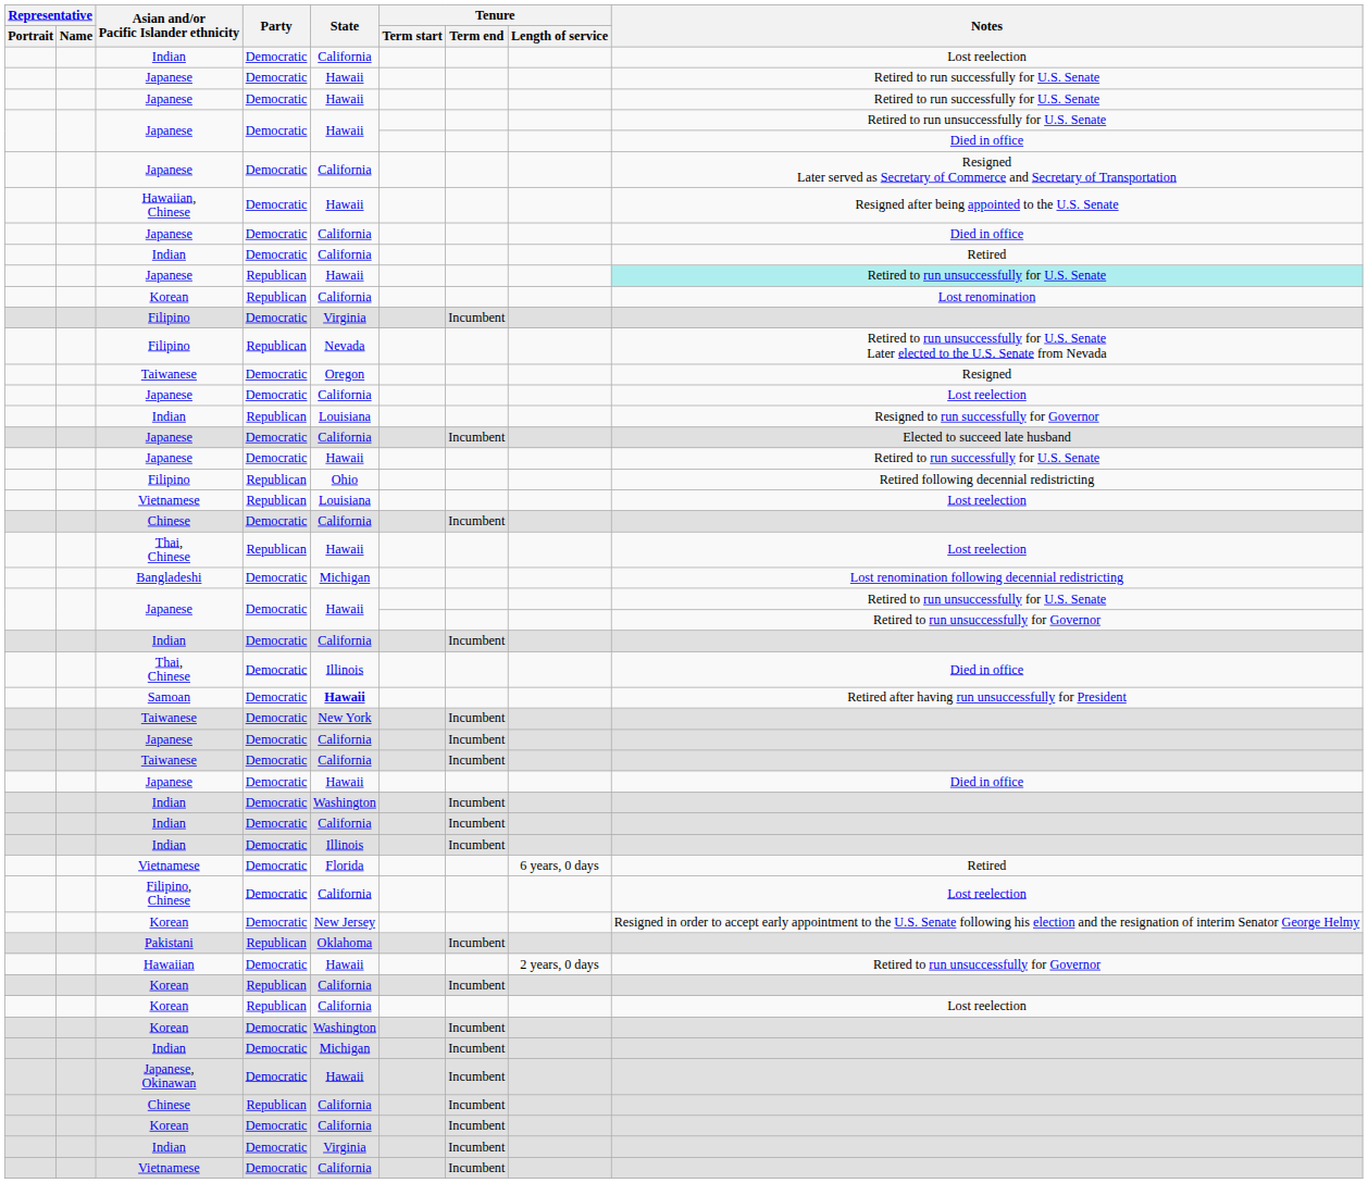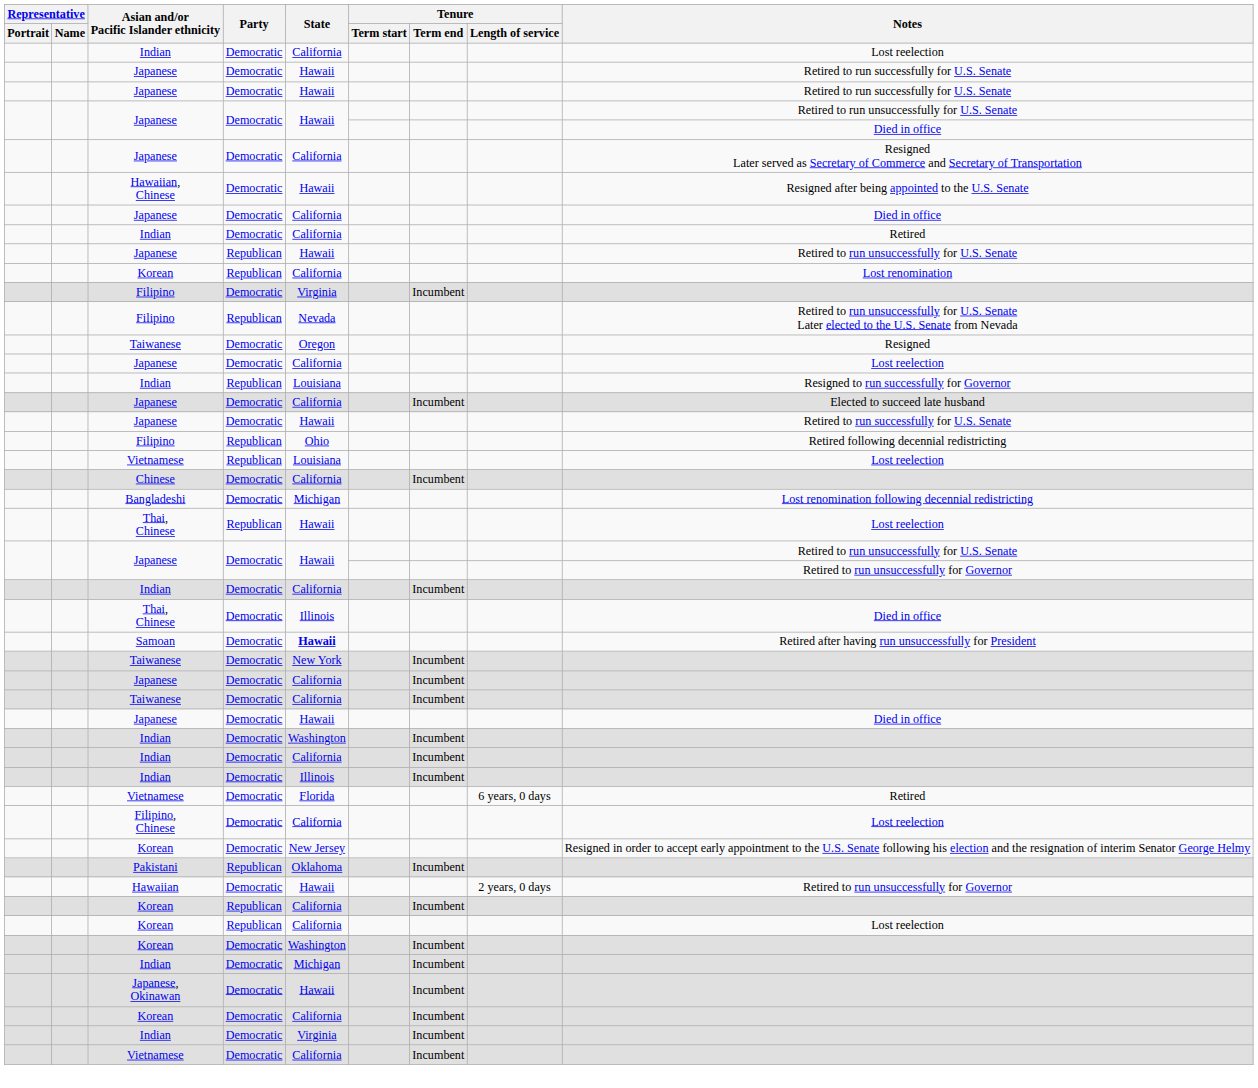Japanese / Republican | Notes: paleturquoise background -> no background
rows swapped: Thai, Chinese / Republican <-> Bangladeshi
- row: Chinese | Republican | California | Incumbent
